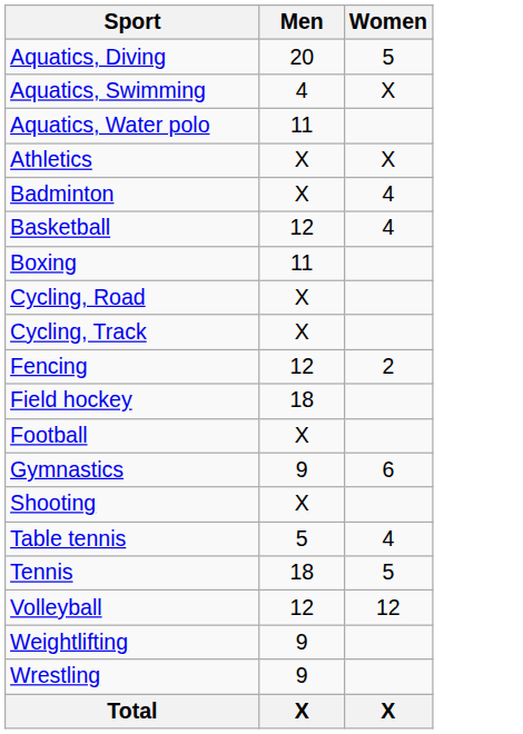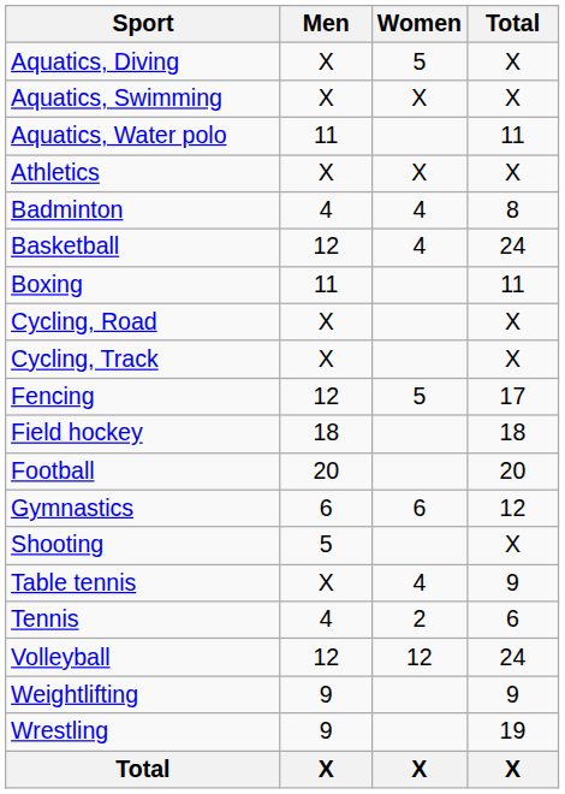+ column: Total | X | X | 11 | X | 8 | 24 | 11 | X | X | 17 | 18 | 20 | 12 | X | 9 | 6 | 24 | 9 | 19 | X
Aquatics, Diving | Men: 20 -> X
Aquatics, Swimming | Men: 4 -> X
Badminton | Men: X -> 4
Fencing | Women: 2 -> 5
Football | Men: X -> 20
Gymnastics | Men: 9 -> 6
Shooting | Men: X -> 5
Table tennis | Men: 5 -> X
Tennis | Men: 18 -> 4
Tennis | Women: 5 -> 2
